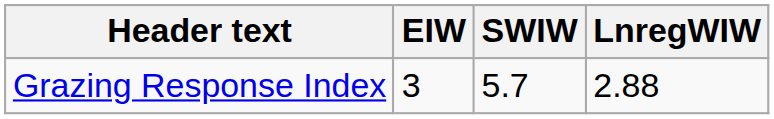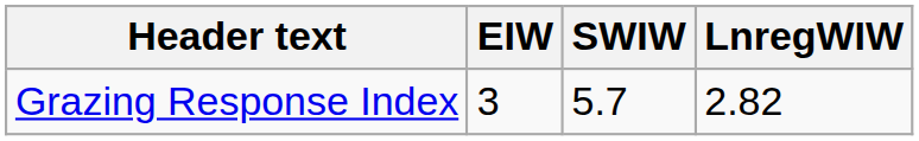Grazing Response Index | LnregWIW: 2.88 -> 2.82
